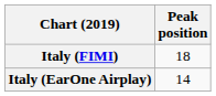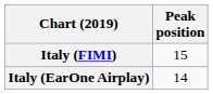Italy (FIMI) | Peak position: 18 -> 15
